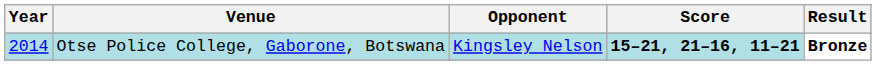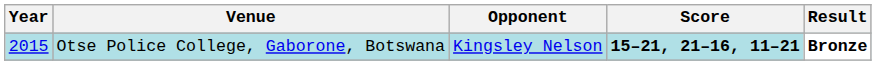Otse Police College, Gaborone, Botswana | Year: 2014 -> 2015
